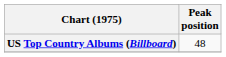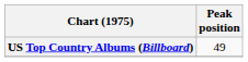US Top Country Albums (Billboard) | Peak position: 48 -> 49
